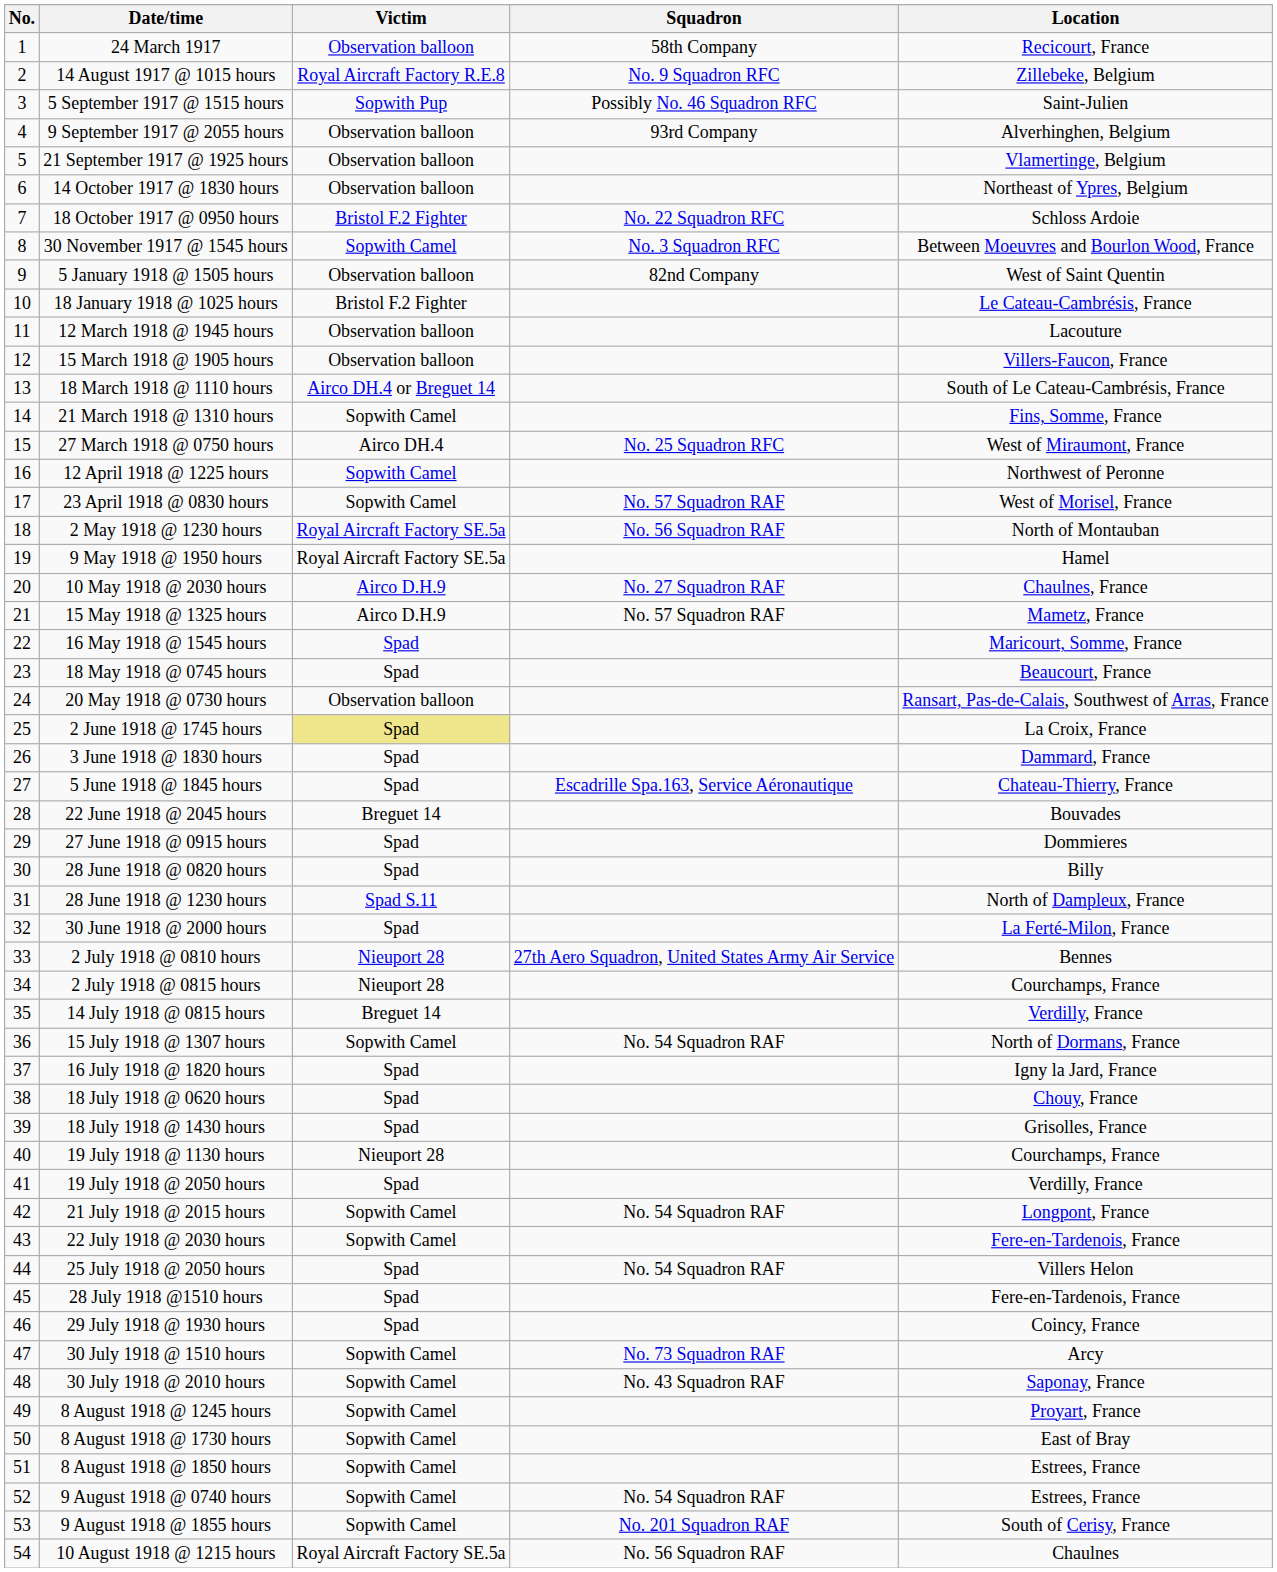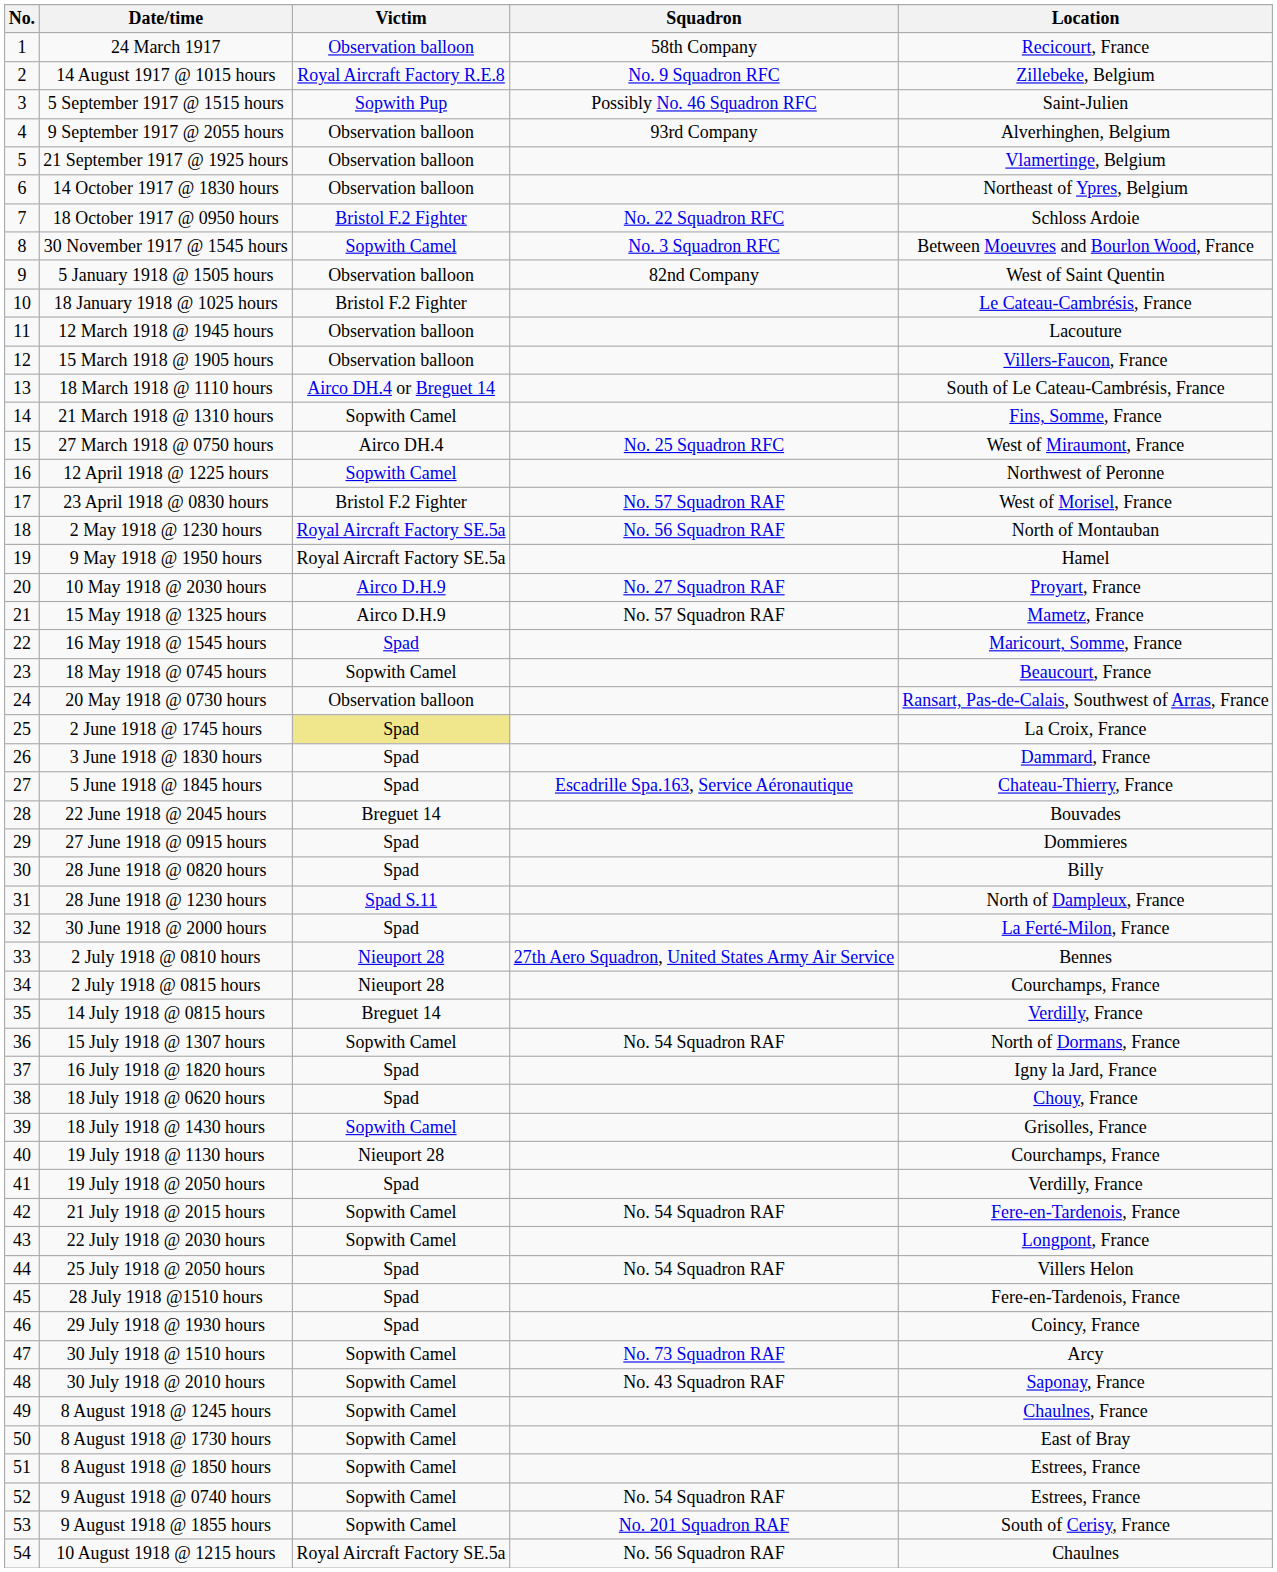23 April 1918 @ 0830 hours | Victim: Sopwith Camel -> Bristol F.2 Fighter
10 May 1918 @ 2030 hours | Location: Chaulnes, France -> Proyart, France
18 May 1918 @ 0745 hours | Victim: Spad -> Sopwith Camel
18 July 1918 @ 1430 hours | Victim: Spad -> Sopwith Camel
21 July 1918 @ 2015 hours | Location: Longpont, France -> Fere-en-Tardenois, France
22 July 1918 @ 2030 hours | Location: Fere-en-Tardenois, France -> Longpont, France
8 August 1918 @ 1245 hours | Location: Proyart, France -> Chaulnes, France
